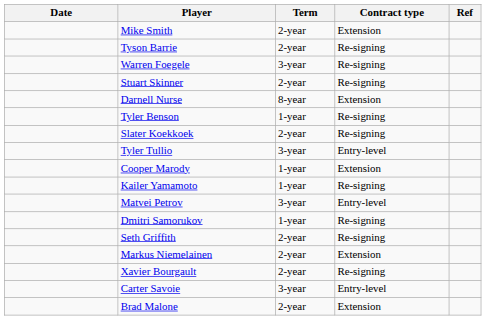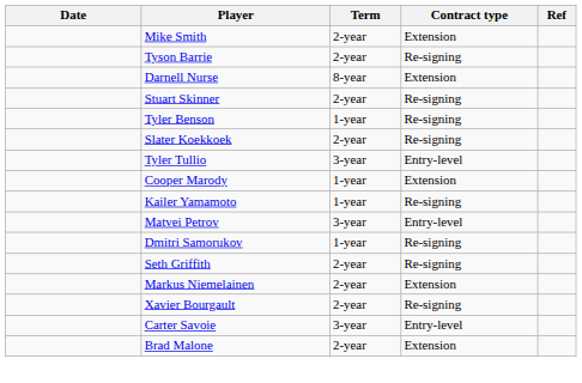- row: Warren Foegele | 3-year | Re-signing
rows swapped: Darnell Nurse <-> Stuart Skinner
